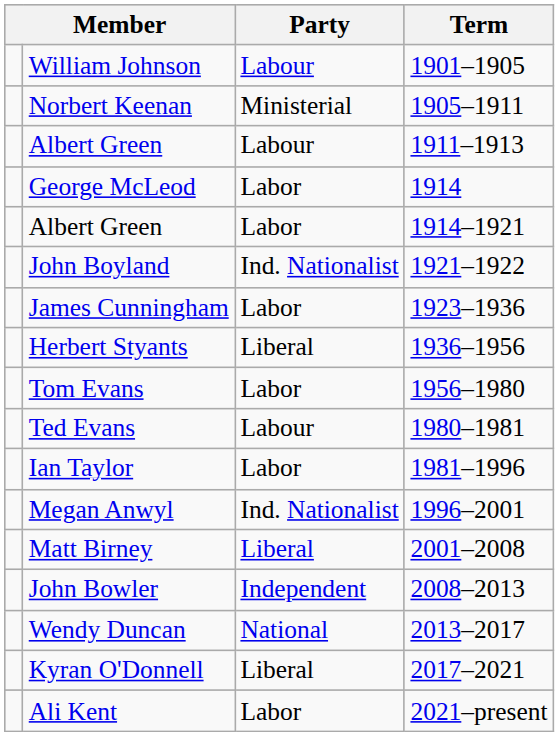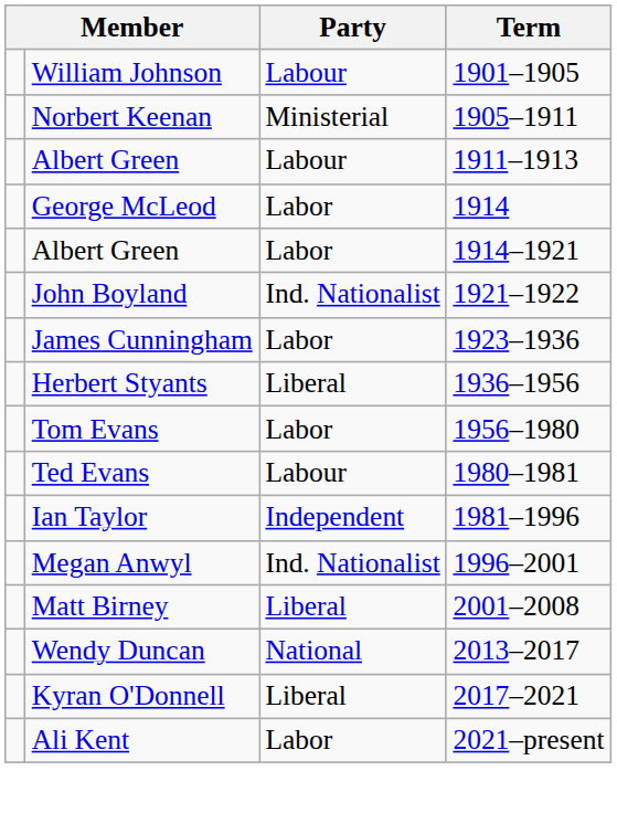Ian Taylor | Party: Labor -> Independent
- row: John Bowler | Independent | 2008–2013
